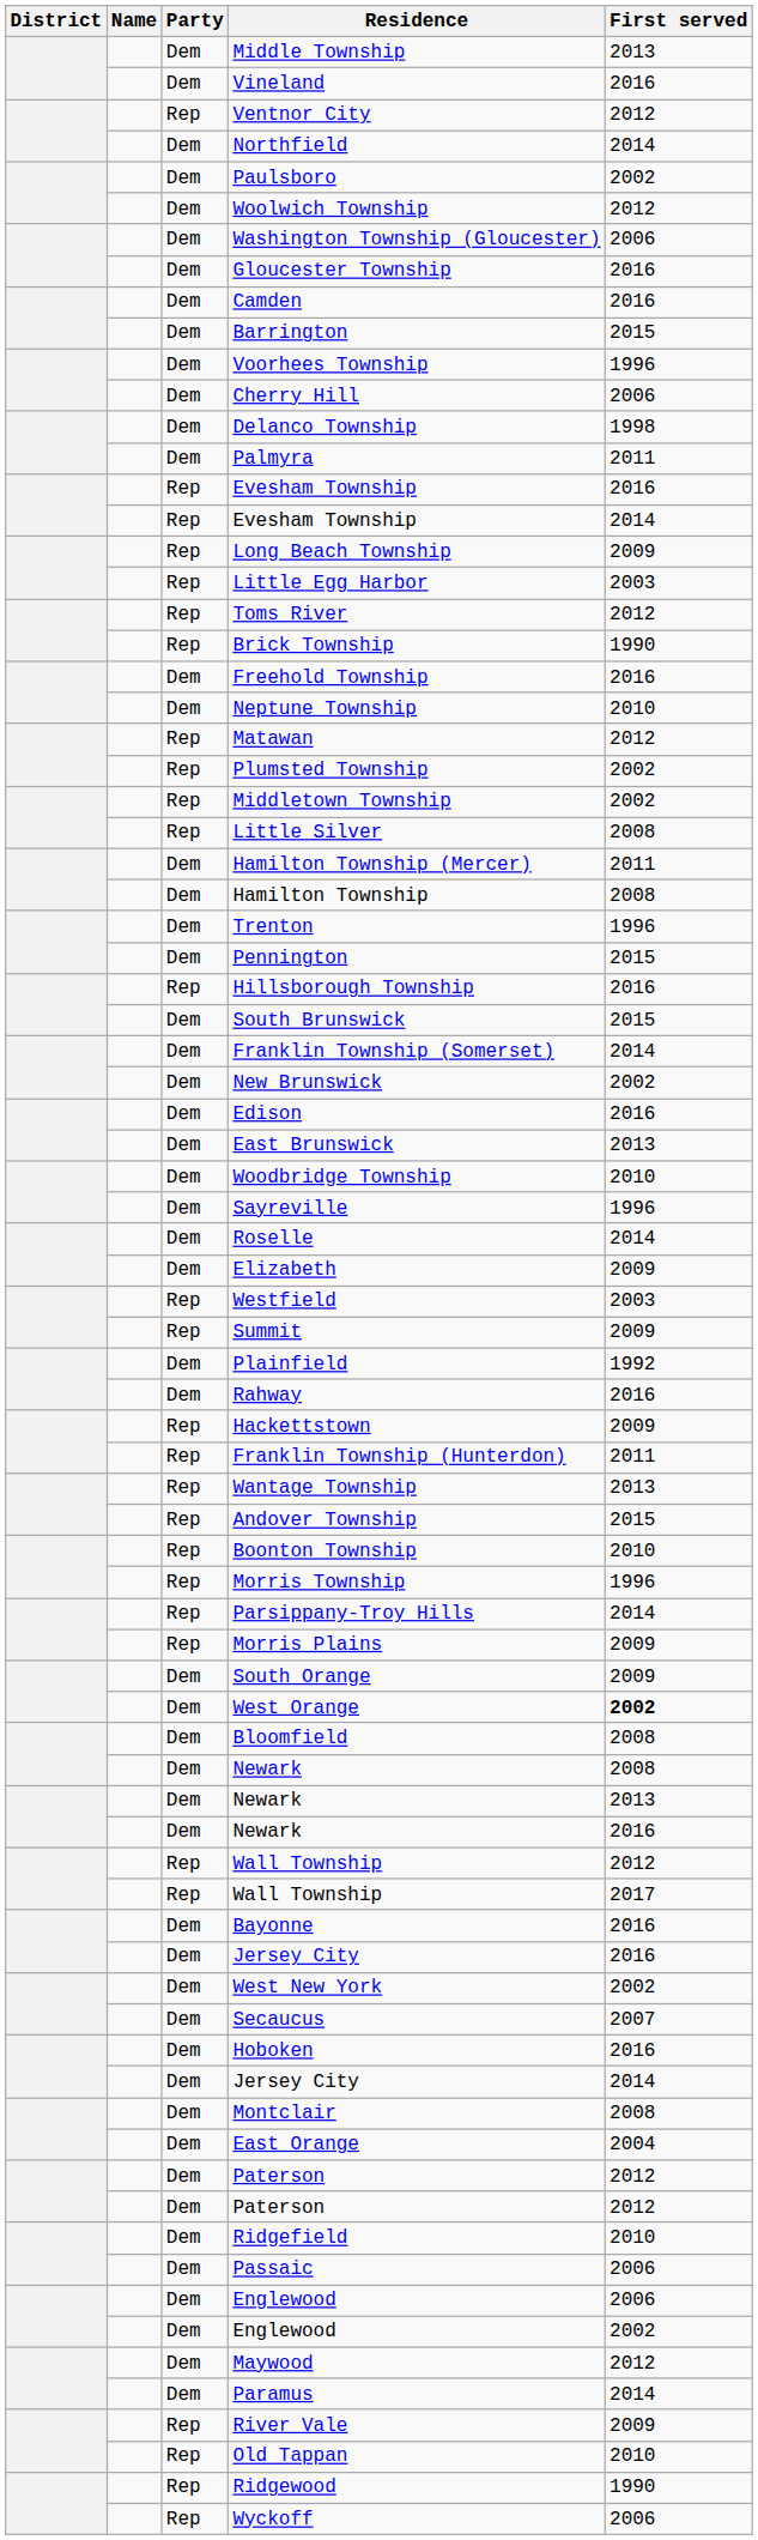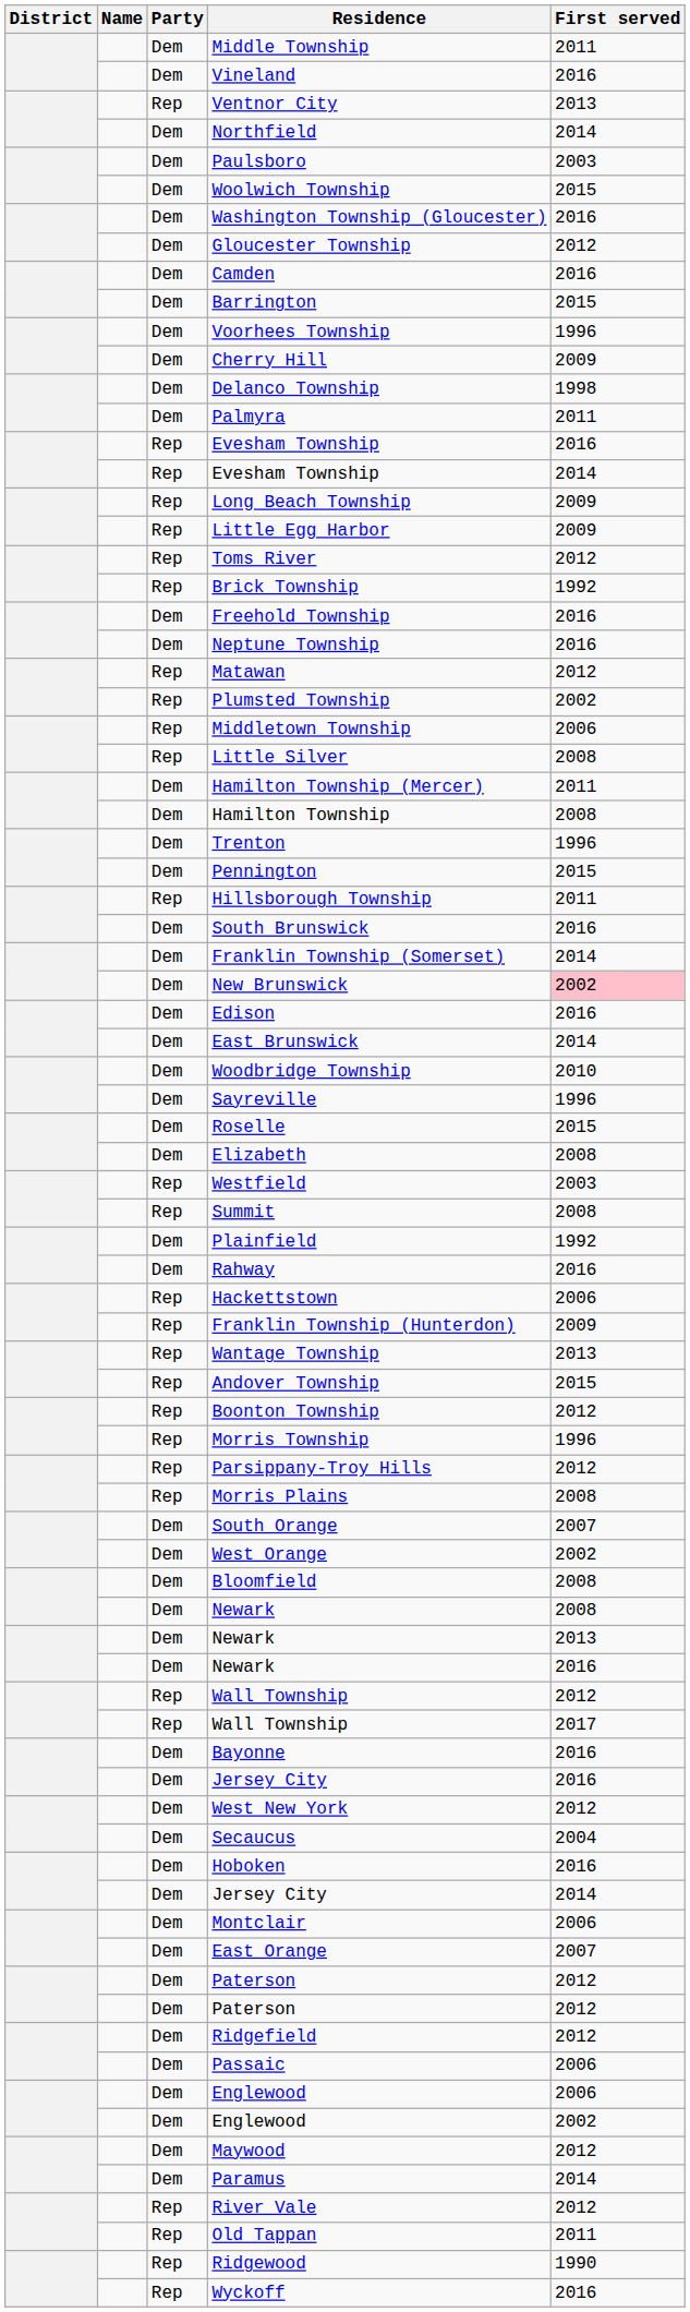Middle Township | First served: 2013 -> 2011
Ventnor City | First served: 2012 -> 2013
Paulsboro | First served: 2002 -> 2003
Woolwich Township | First served: 2012 -> 2015
Washington Township (Gloucester) | First served: 2006 -> 2016
Gloucester Township | First served: 2016 -> 2012
Cherry Hill | First served: 2006 -> 2009
Little Egg Harbor | First served: 2003 -> 2009
Brick Township | First served: 1990 -> 1992
Neptune Township | First served: 2010 -> 2016
Middletown Township | First served: 2002 -> 2006
Hillsborough Township | First served: 2016 -> 2011
South Brunswick | First served: 2015 -> 2016
New Brunswick | First served: no background -> pink background
East Brunswick | First served: 2013 -> 2014
Roselle | First served: 2014 -> 2015
Elizabeth | First served: 2009 -> 2008
Summit | First served: 2009 -> 2008
Hackettstown | First served: 2009 -> 2006
Franklin Township (Hunterdon) | First served: 2011 -> 2009
Boonton Township | First served: 2010 -> 2012
Parsippany-Troy Hills | First served: 2014 -> 2012
Morris Plains | First served: 2009 -> 2008
South Orange | First served: 2009 -> 2007
West Orange | First served: bold -> normal
West New York | First served: 2002 -> 2012
Secaucus | First served: 2007 -> 2004
Montclair | First served: 2008 -> 2006
East Orange | First served: 2004 -> 2007
Ridgefield | First served: 2010 -> 2012
River Vale | First served: 2009 -> 2012
Old Tappan | First served: 2010 -> 2011
Wyckoff | First served: 2006 -> 2016
